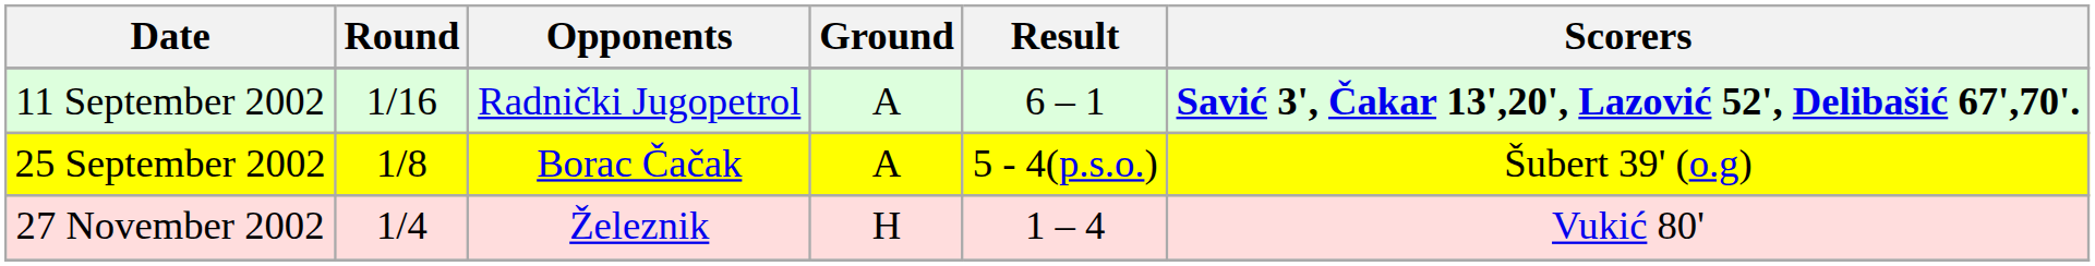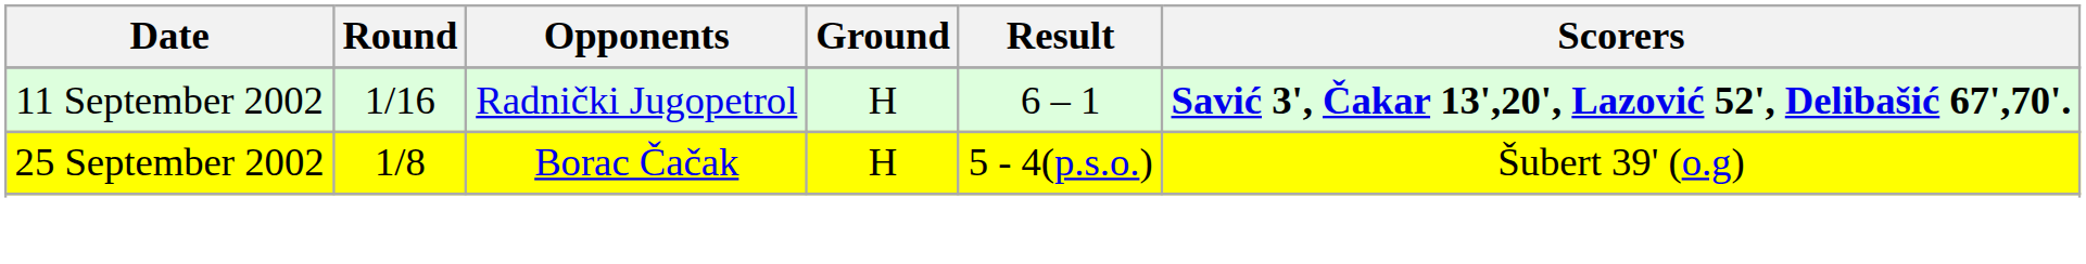11 September 2002 | Ground: A -> H
25 September 2002 | Ground: A -> H
- row: 27 November 2002 | 1/4 | Železnik | H | 1 – 4 | Vukić 80'
